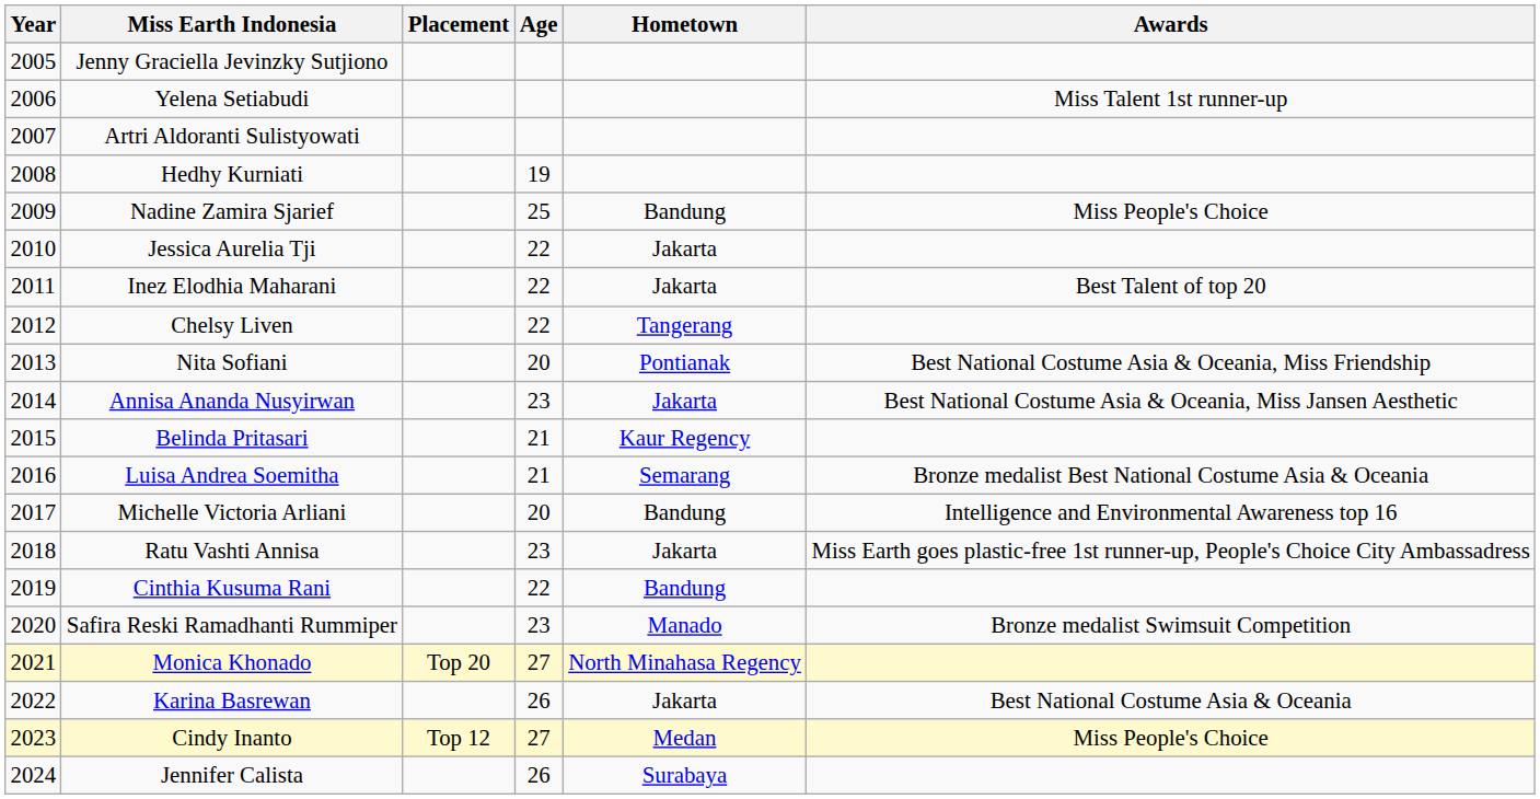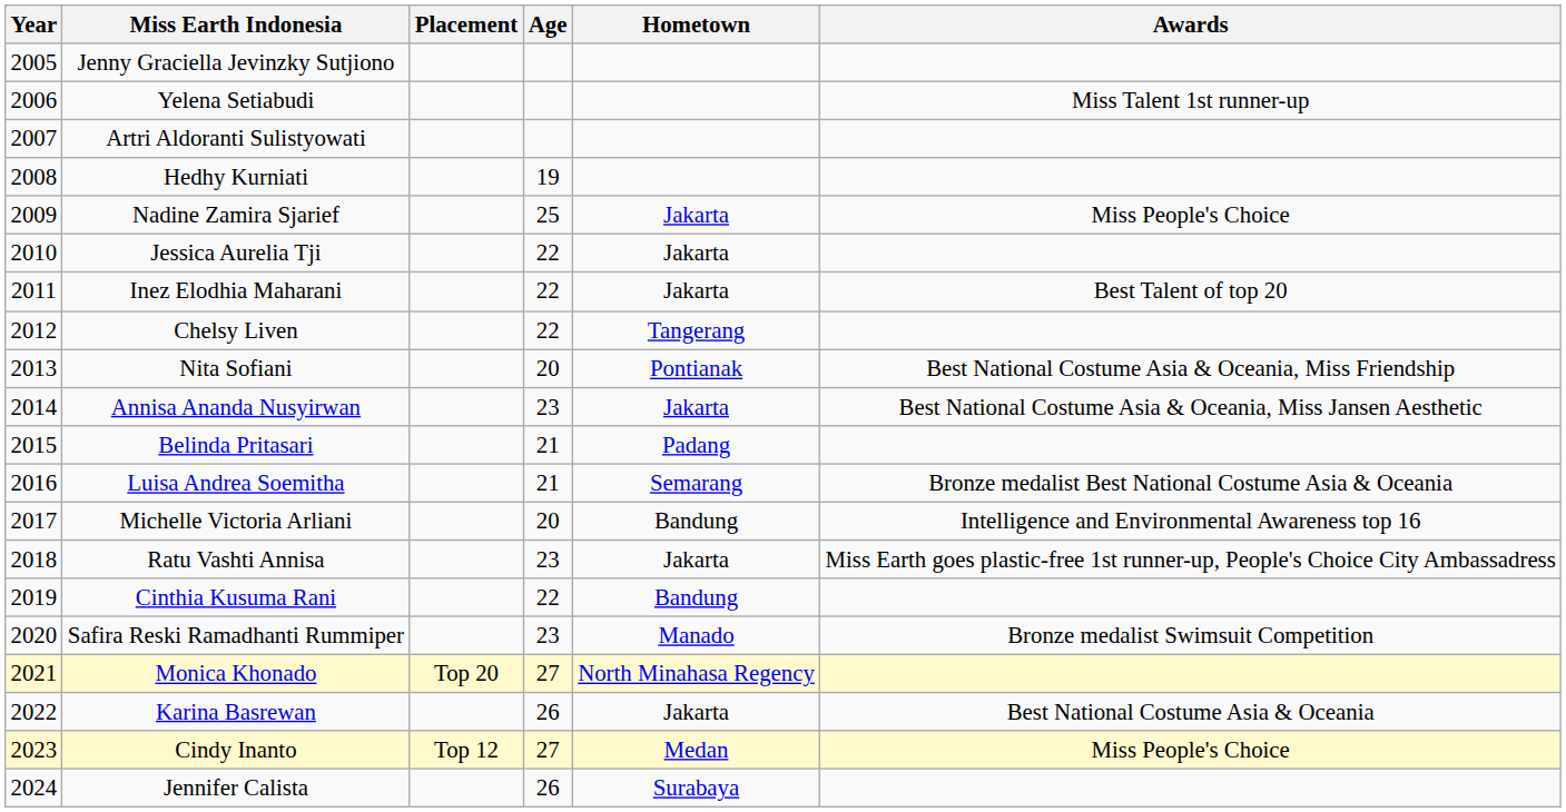Nadine Zamira Sjarief | Hometown: Bandung -> Jakarta
Belinda Pritasari | Hometown: Kaur Regency -> Padang
